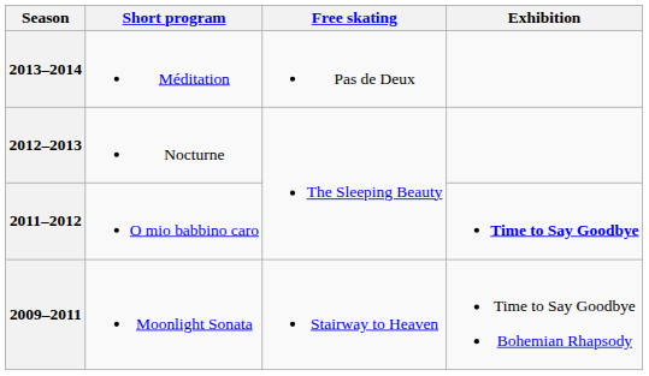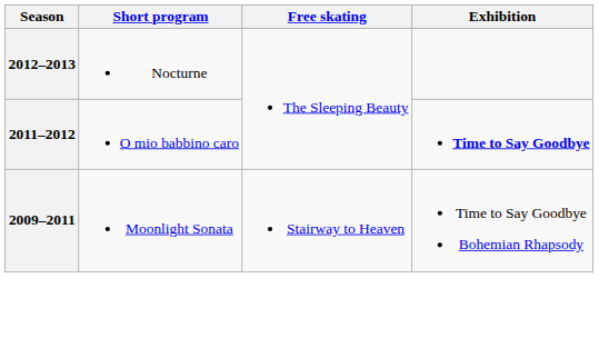- row: 2013–2014 | Méditation | Pas de Deux
